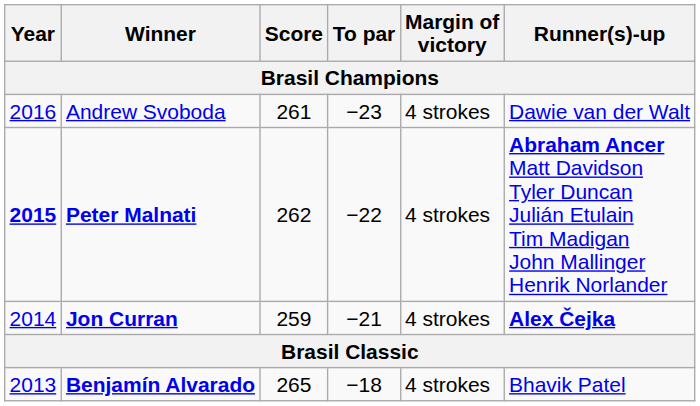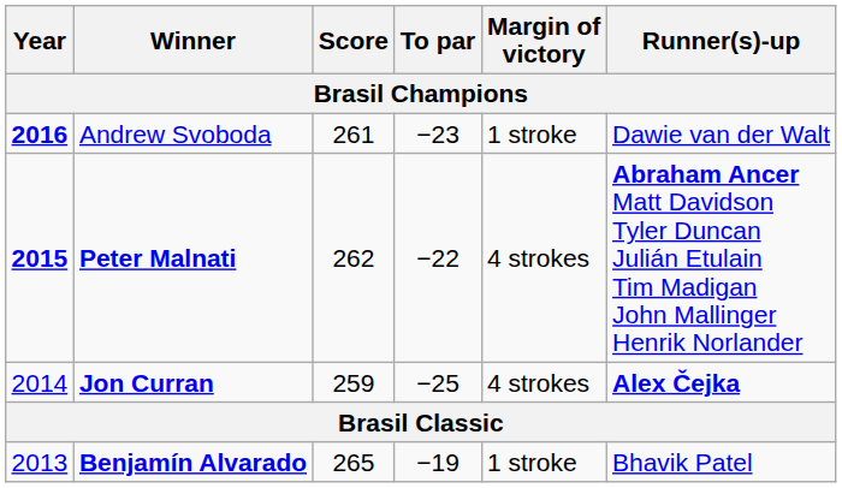Andrew Svoboda | Year: normal -> bold
Andrew Svoboda | Margin of victory: 4 strokes -> 1 stroke
Jon Curran | To par: −21 -> −25
Benjamín Alvarado | To par: −18 -> −19
Benjamín Alvarado | Margin of victory: 4 strokes -> 1 stroke
